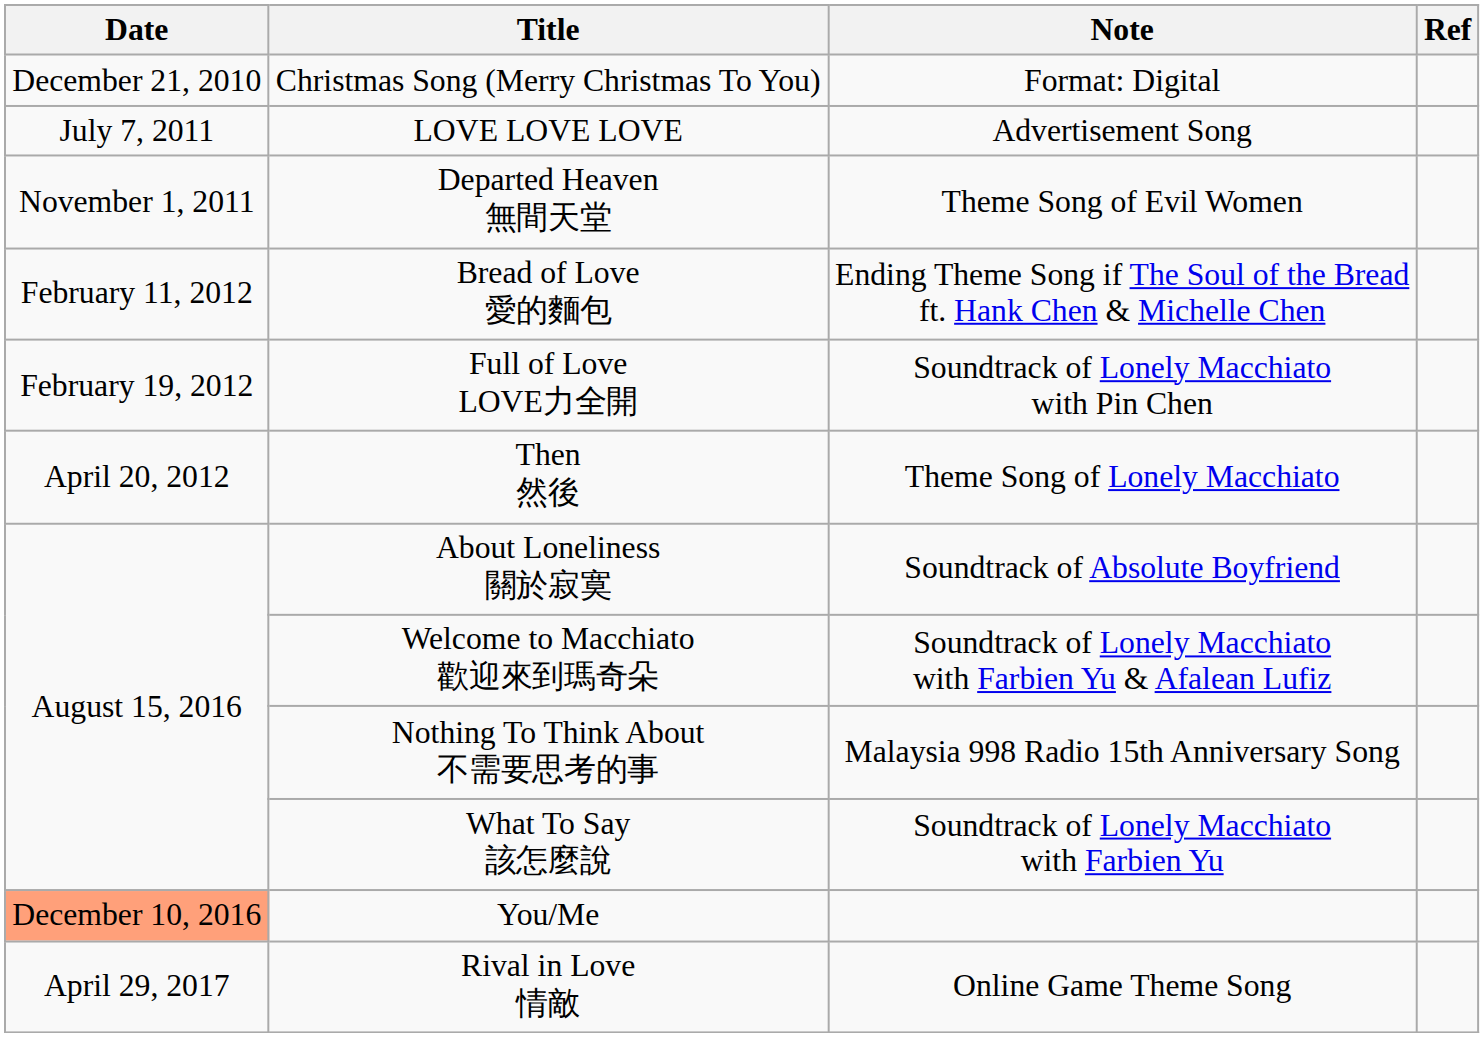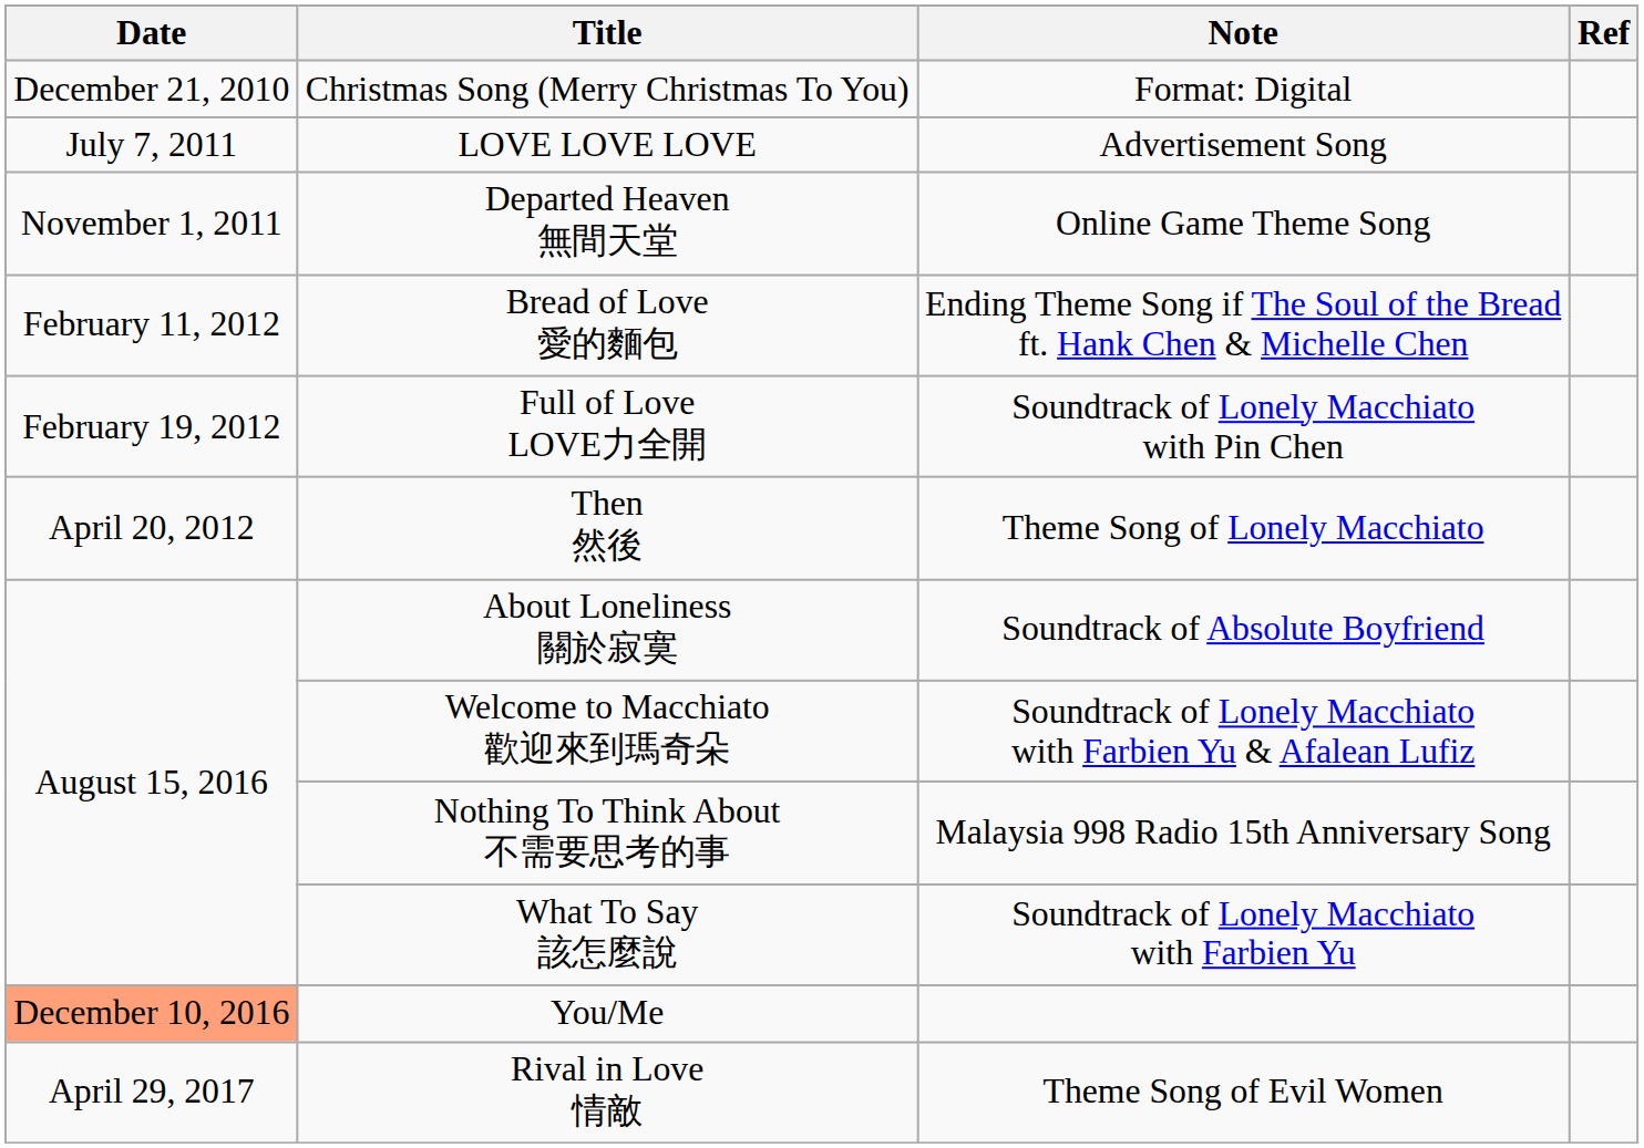Departed Heaven 無間天堂 | Note: Theme Song of Evil Women -> Online Game Theme Song
Rival in Love 情敵 | Note: Online Game Theme Song -> Theme Song of Evil Women
